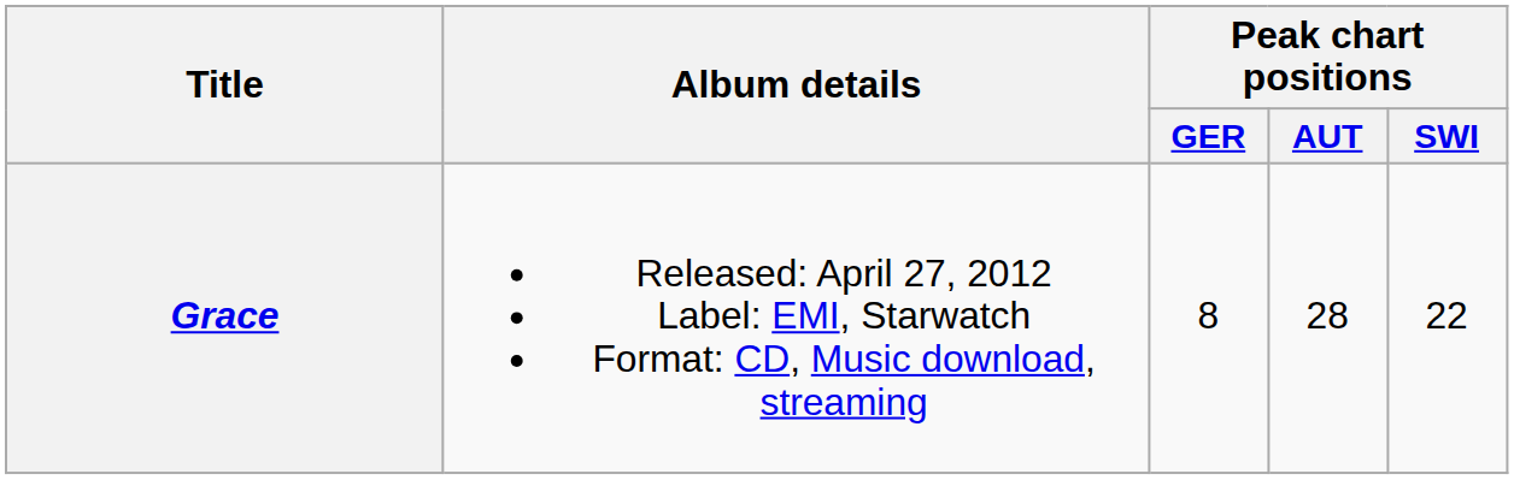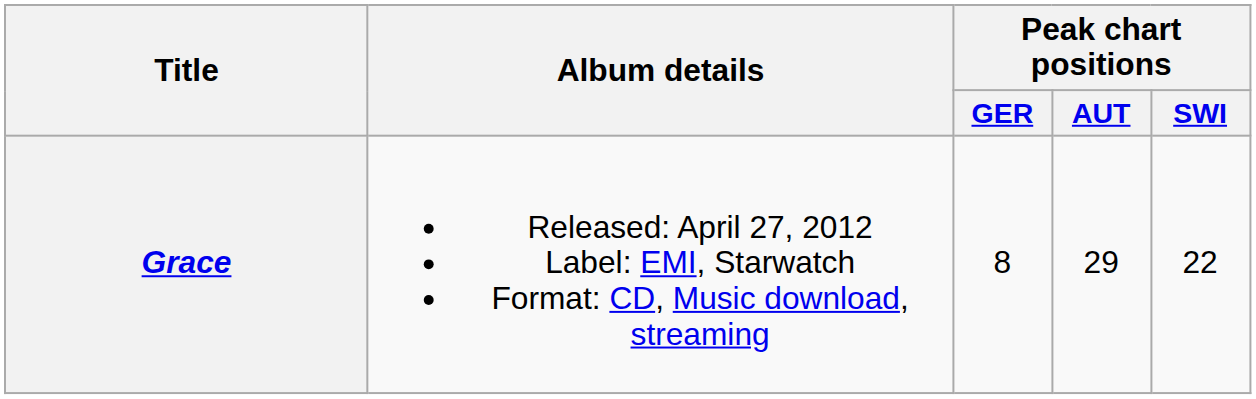Grace | Peak chart positions / AUT: 28 -> 29
